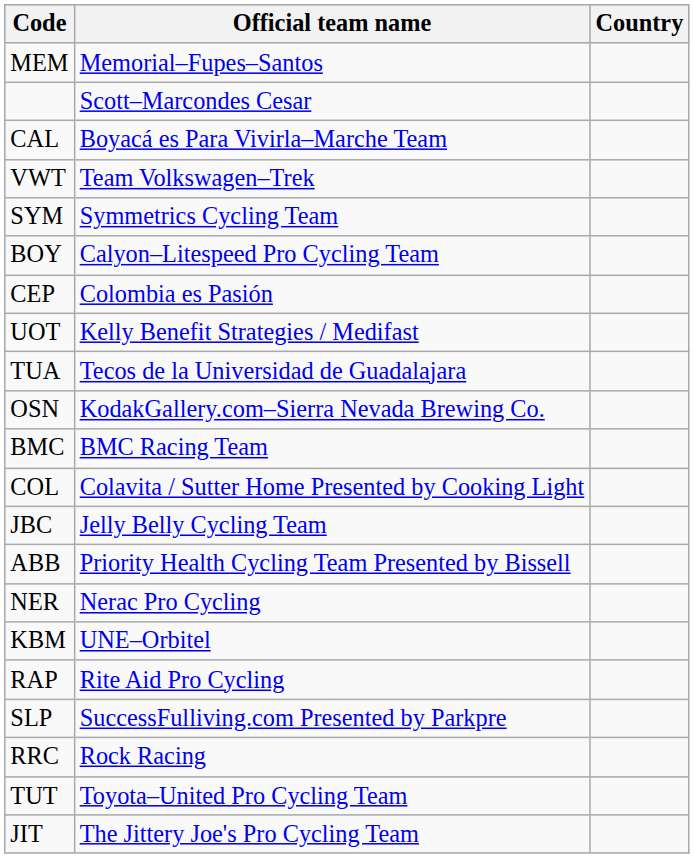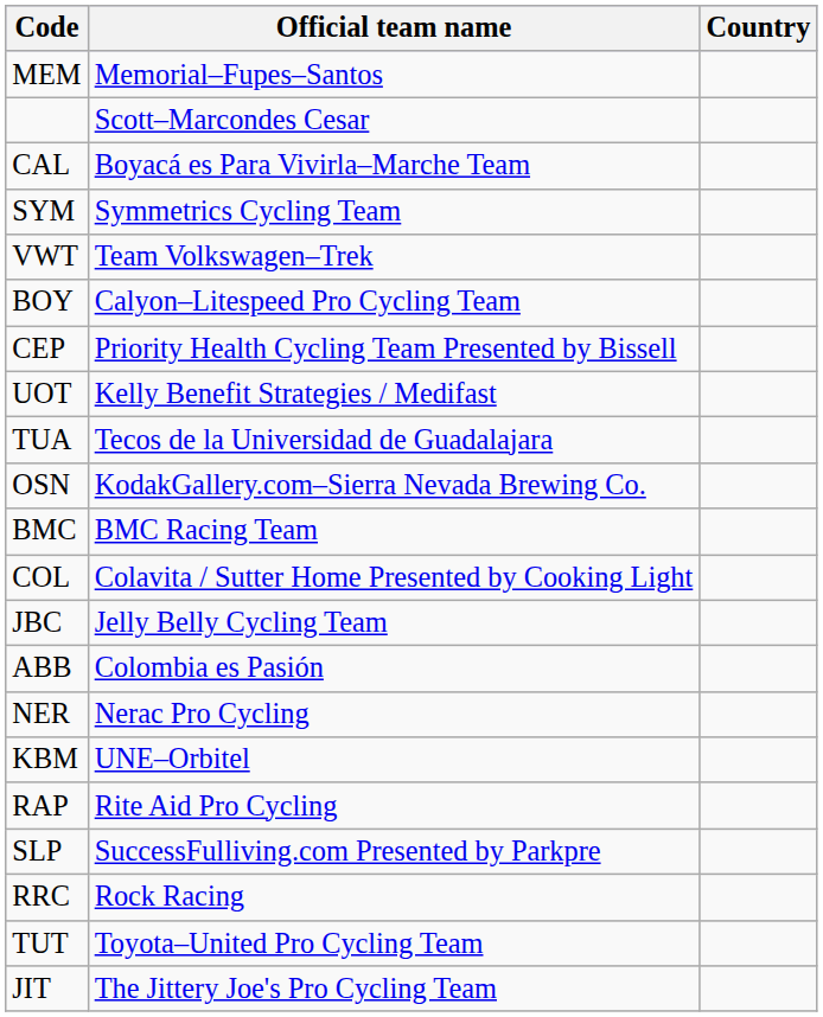rows swapped: SYM <-> VWT
CEP | Official team name: Colombia es Pasión -> Priority Health Cycling Team Presented by Bissell
ABB | Official team name: Priority Health Cycling Team Presented by Bissell -> Colombia es Pasión
